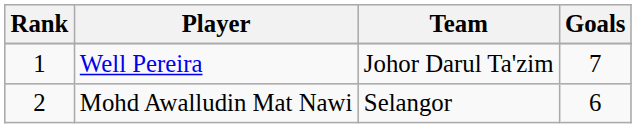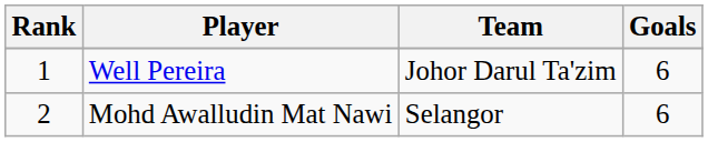Well Pereira | Goals: 7 -> 6
